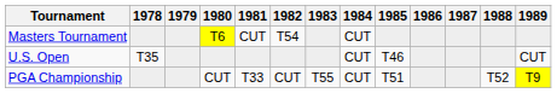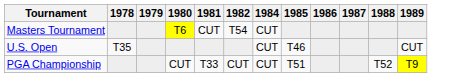- column: 1983 | T55
